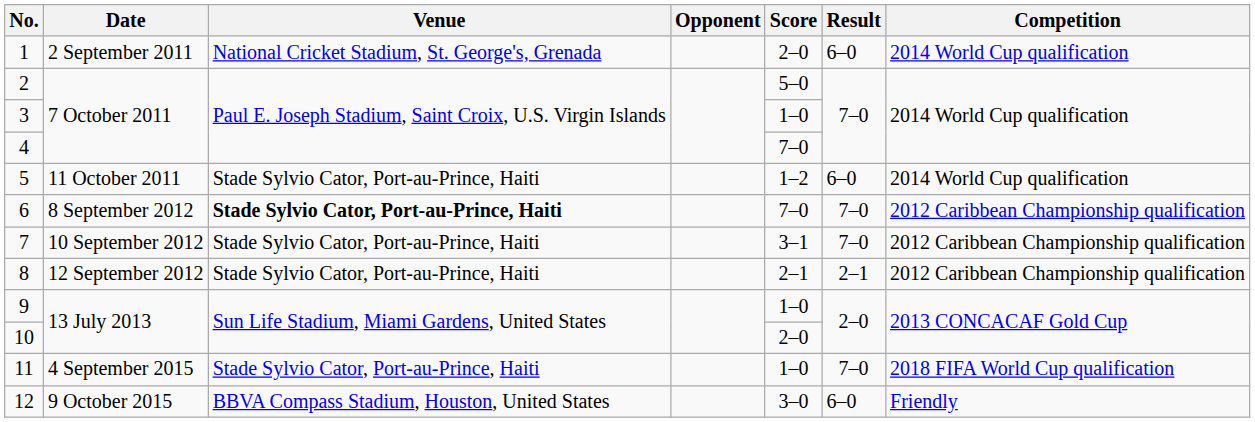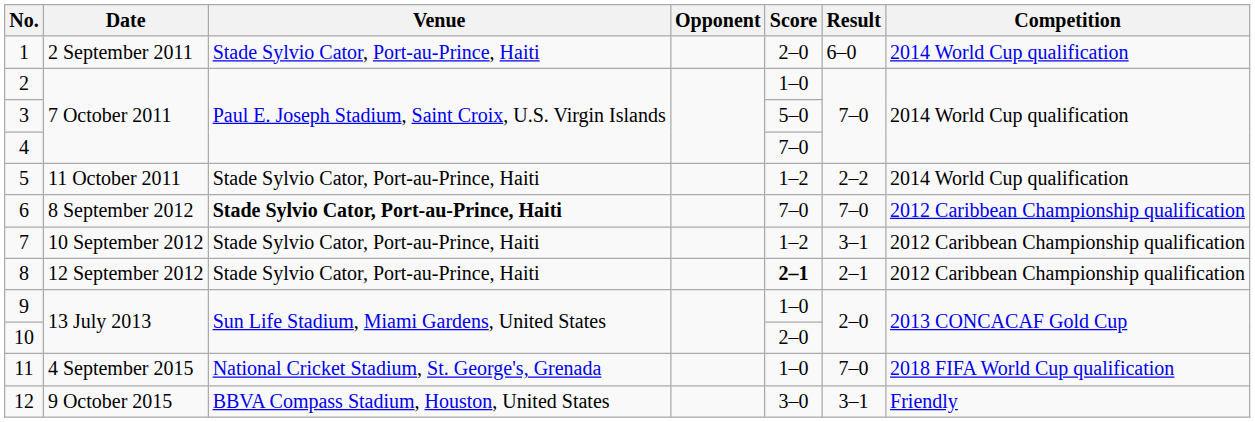1 | Venue: National Cricket Stadium, St. George's, Grenada -> Stade Sylvio Cator, Port-au-Prince, Haiti
2 | Score: 5–0 -> 1–0
3 | Score: 1–0 -> 5–0
5 | Result: 6–0 -> 2–2
7 | Score: 3–1 -> 1–2
7 | Result: 7–0 -> 3–1
8 | Score: normal -> bold
11 | Venue: Stade Sylvio Cator, Port-au-Prince, Haiti -> National Cricket Stadium, St. George's, Grenada
12 | Result: 6–0 -> 3–1
